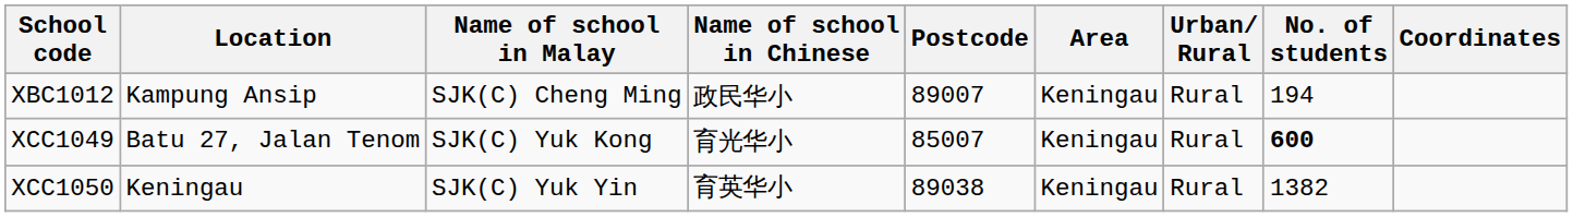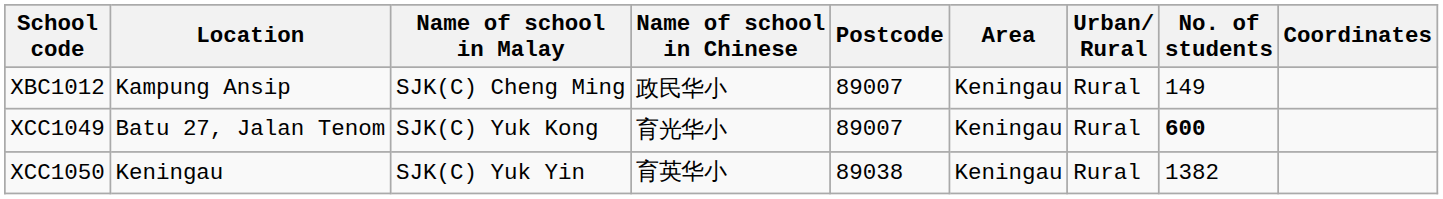XBC1012 | No. of students: 194 -> 149
XCC1049 | Postcode: 85007 -> 89007
